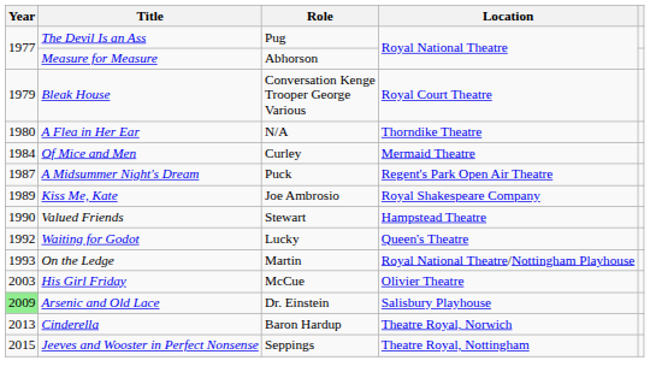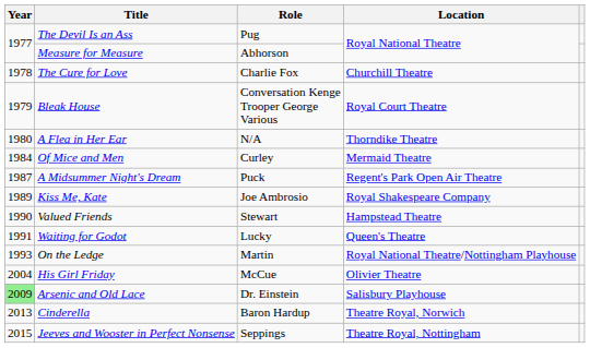+ row: 1978 | The Cure for Love | Charlie Fox | Churchill Theatre
Waiting for Godot | Year: 1992 -> 1991
His Girl Friday | Year: 2003 -> 2004
